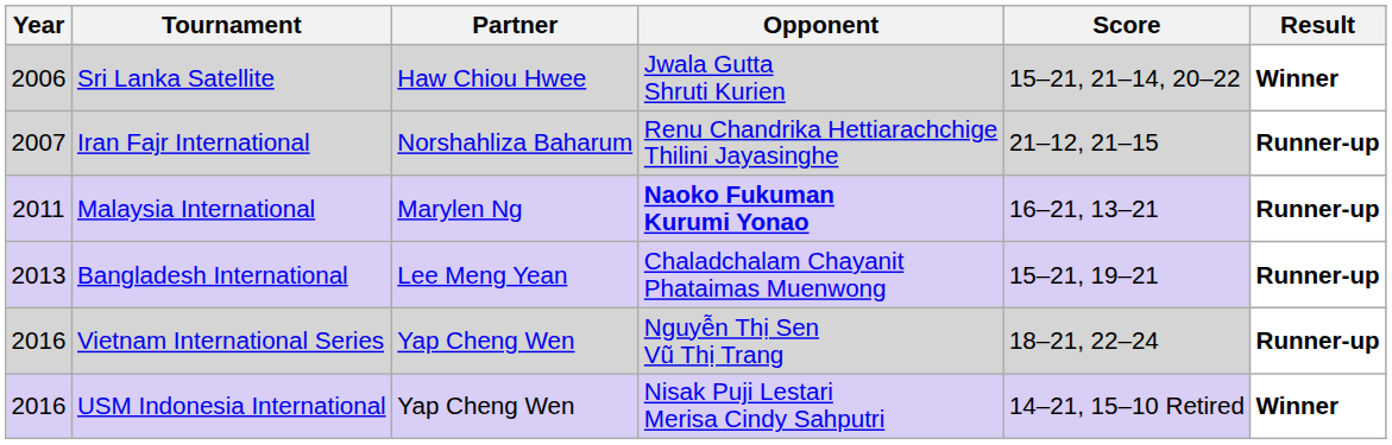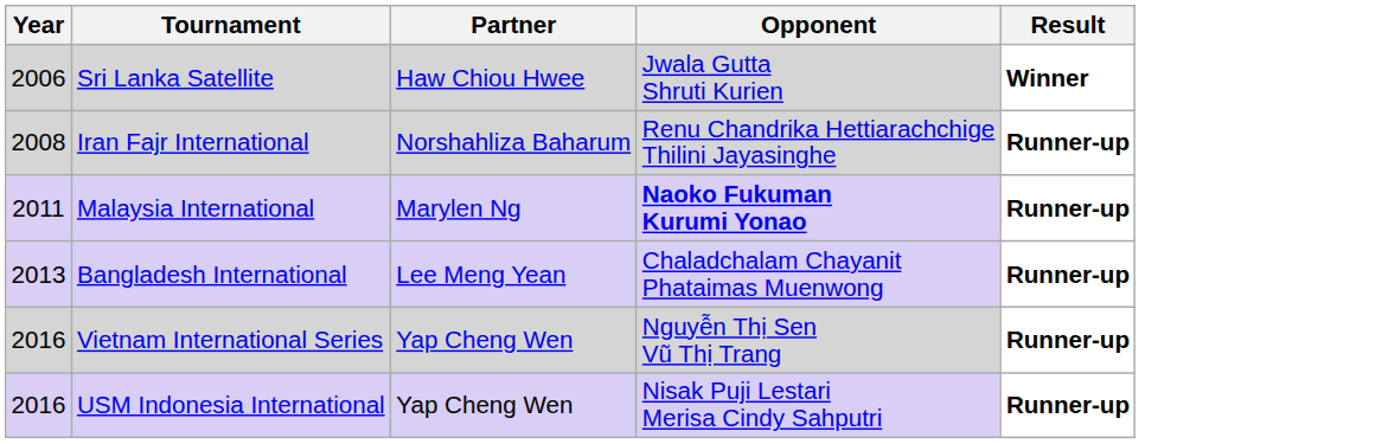- column: Score | 15–21, 21–14, 20–22 | 21–12, 21–15 | 16–21, 13–21 | 15–21, 19–21 | 18–21, 22–24 | 14–21, 15–10 Retired
Iran Fajr International | Year: 2007 -> 2008
USM Indonesia International | Result: Winner -> Runner-up
